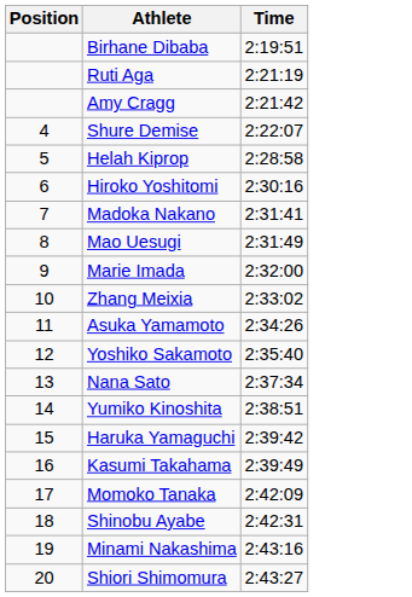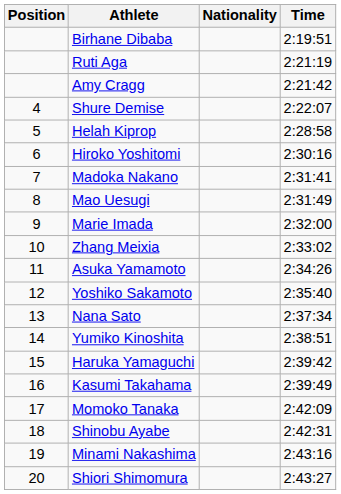+ column: Nationality
